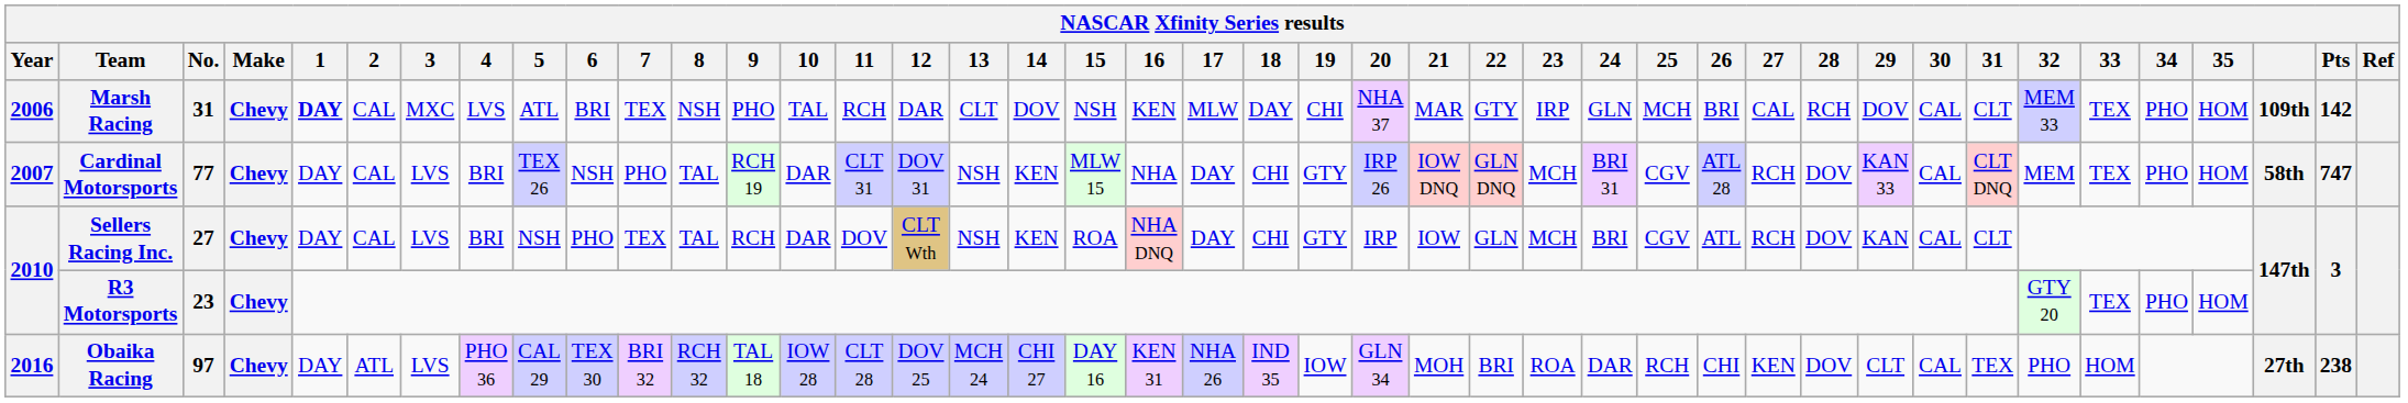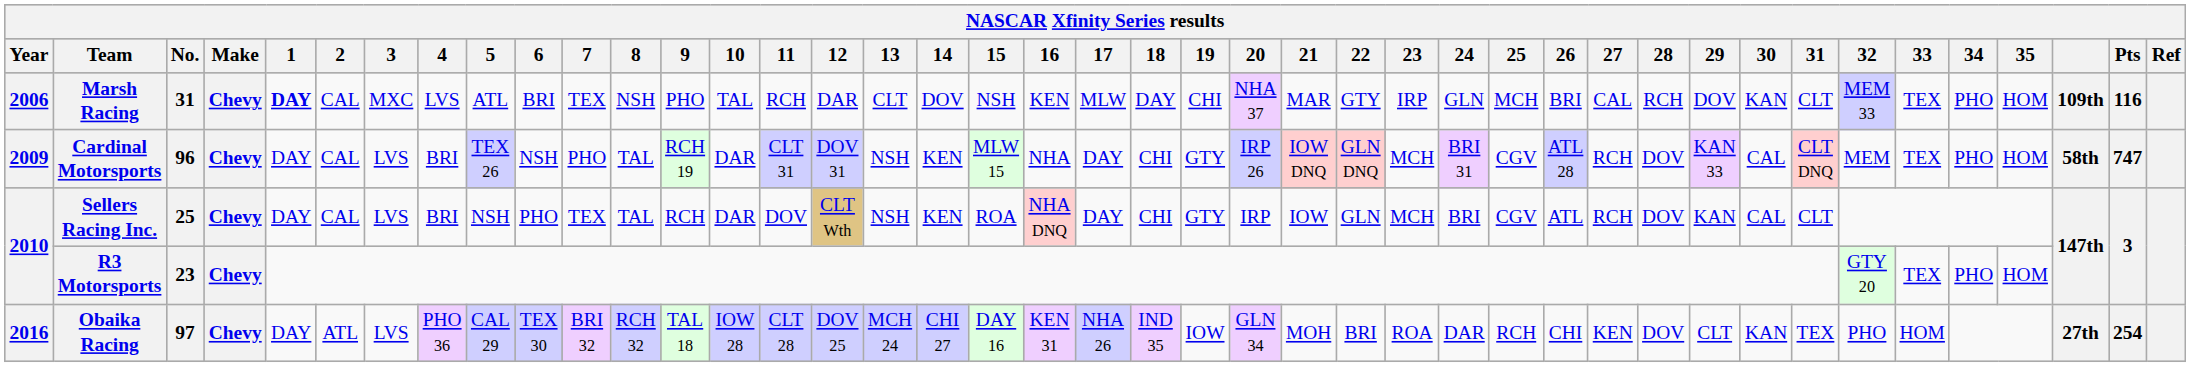Marsh Racing | 30: CAL -> KAN
Marsh Racing | Pts: 142 -> 116
Cardinal Motorsports | Year: 2007 -> 2009
Cardinal Motorsports | No.: 77 -> 96
Sellers Racing Inc. | No.: 27 -> 25
Obaika Racing | 30: CAL -> KAN
Obaika Racing | Pts: 238 -> 254
